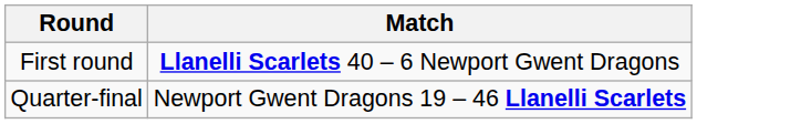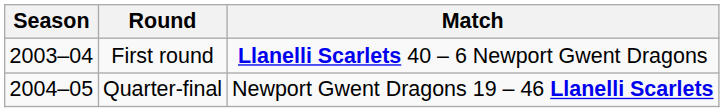+ column: Season | 2003–04 | 2004–05
